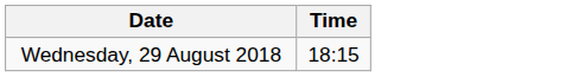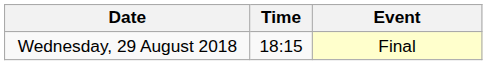+ column: Event | Final
